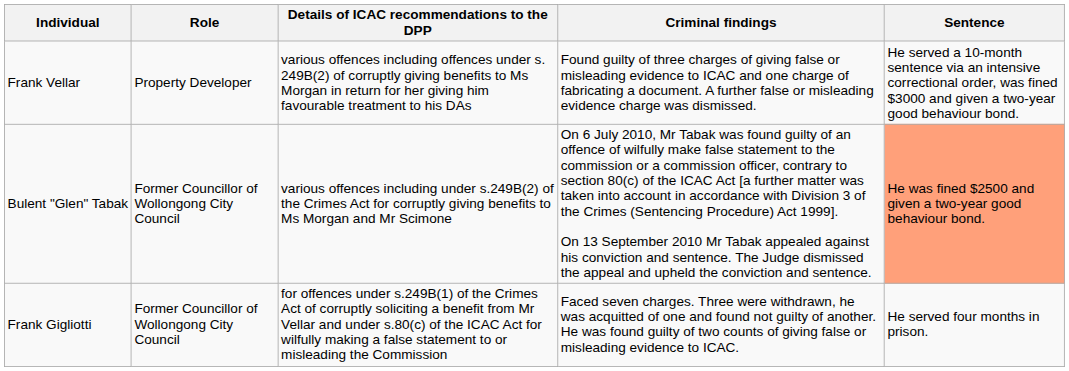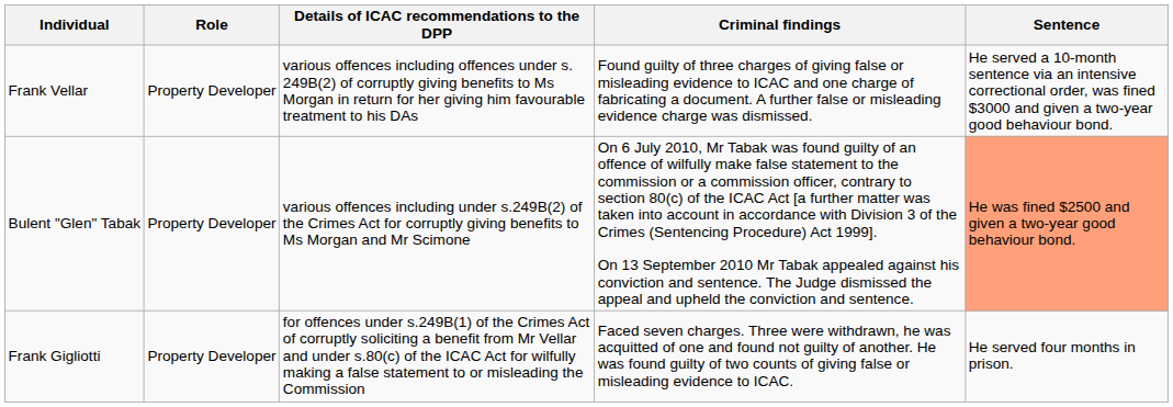Bulent "Glen" Tabak | Role: Former Councillor of Wollongong City Council -> Property Developer
Frank Gigliotti | Role: Former Councillor of Wollongong City Council -> Property Developer
